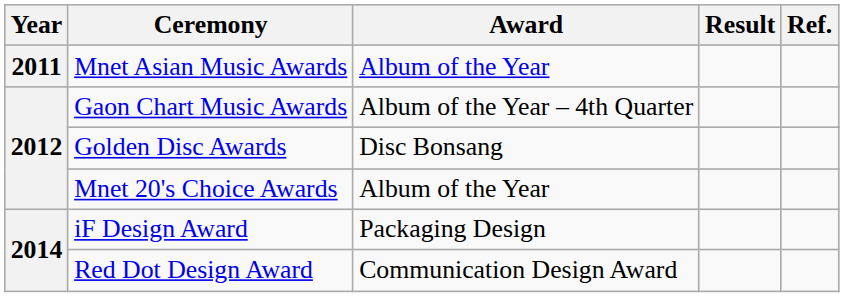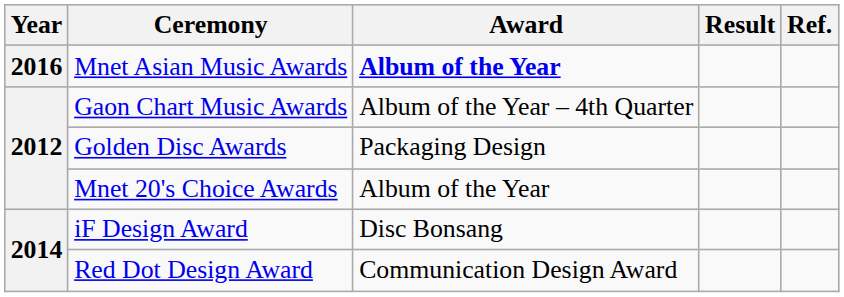Mnet Asian Music Awards | Year: 2011 -> 2016
Mnet Asian Music Awards | Award: normal -> bold
Golden Disc Awards | Award: Disc Bonsang -> Packaging Design
iF Design Award | Award: Packaging Design -> Disc Bonsang
